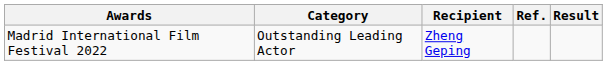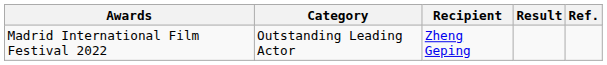columns swapped: Result <-> Ref.
